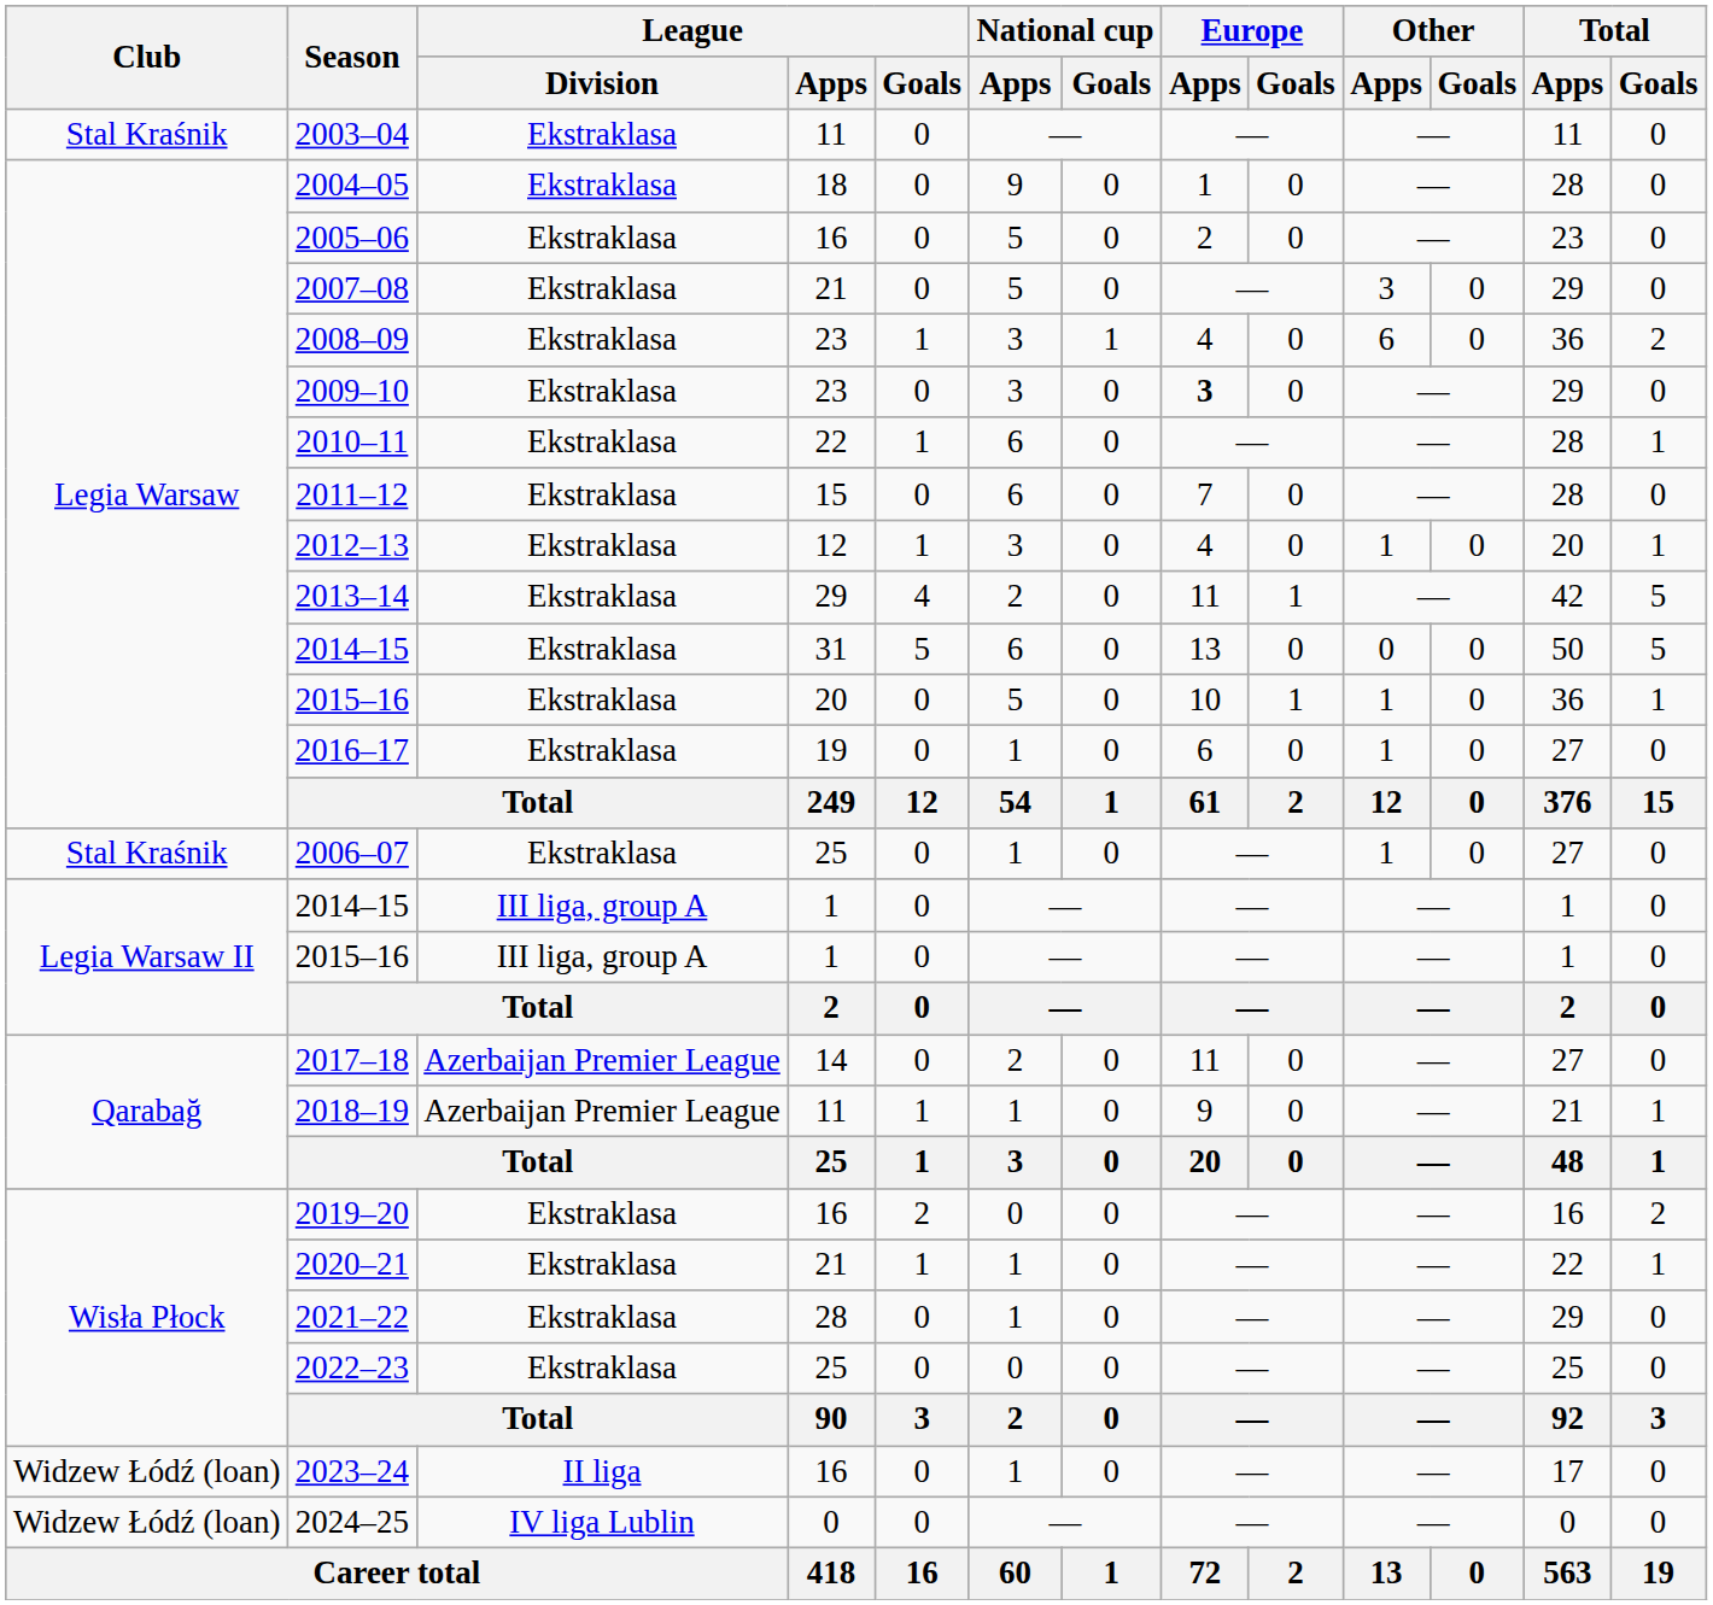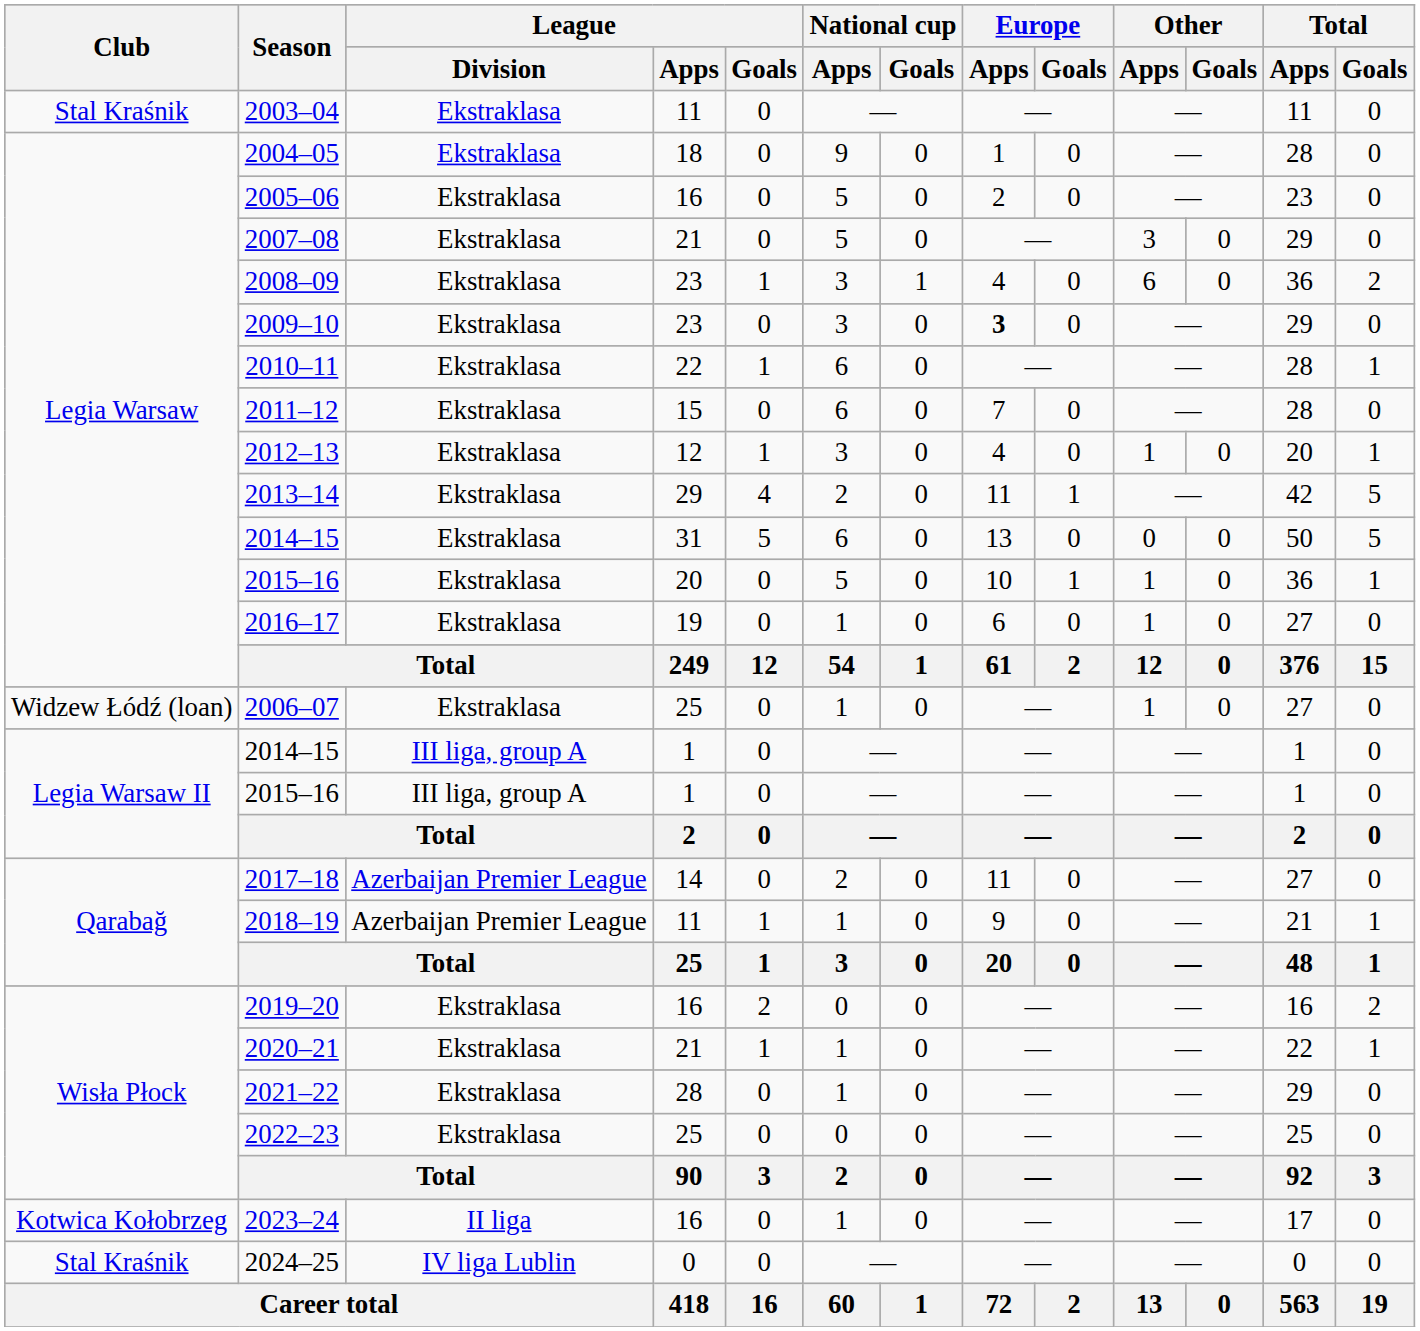2006–07 | Club: Stal Kraśnik -> Widzew Łódź (loan)
2023–24 | Club: Widzew Łódź (loan) -> Kotwica Kołobrzeg
2024–25 | Club: Widzew Łódź (loan) -> Stal Kraśnik
